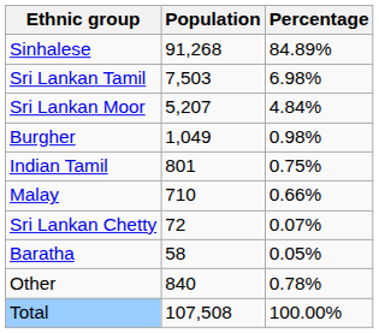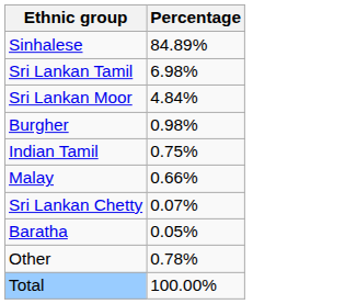- column: Population | 91,268 | 7,503 | 5,207 | 1,049 | 801 | 710 | 72 | 58 | 840 | 107,508
